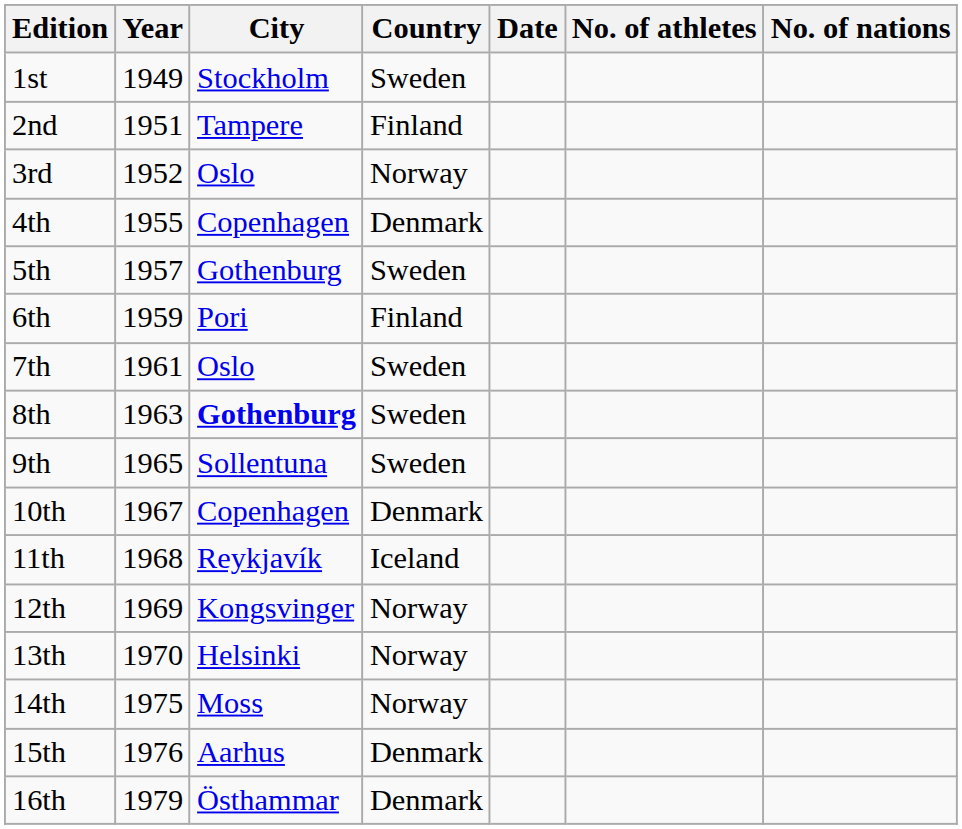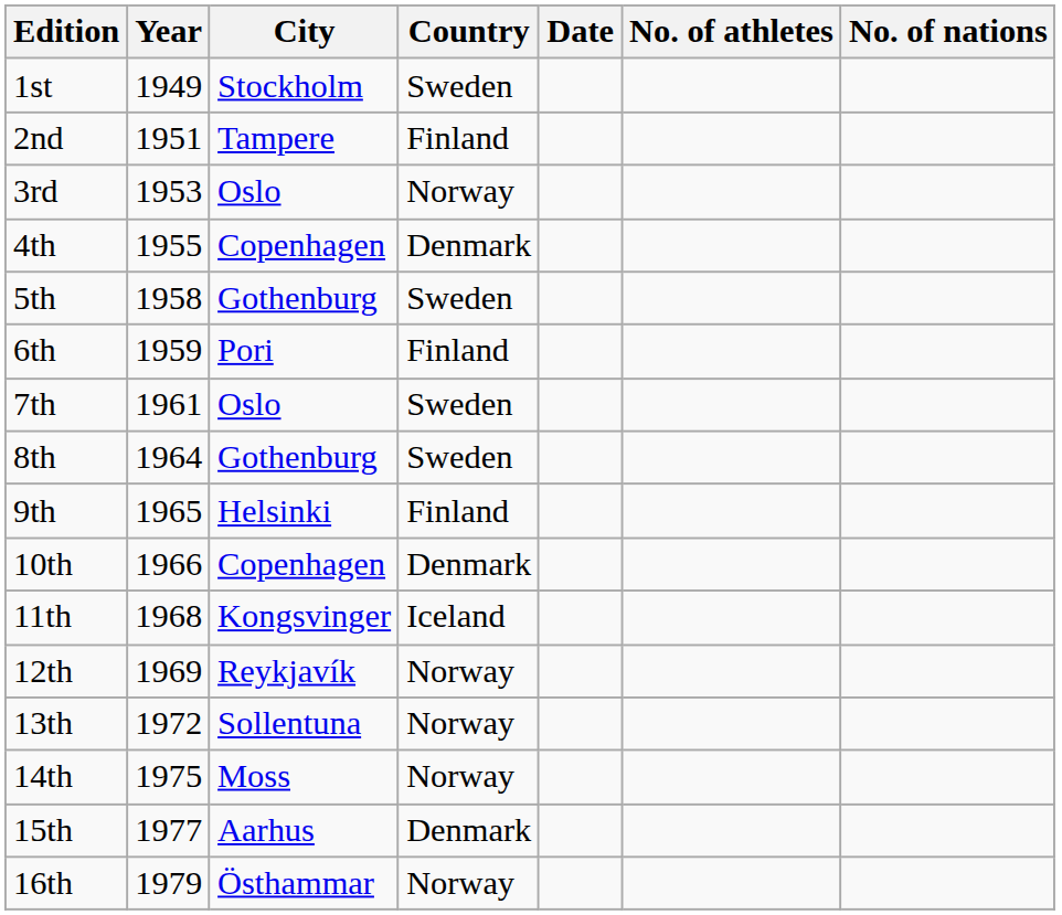3rd | Year: 1952 -> 1953
5th | Year: 1957 -> 1958
8th | Year: 1963 -> 1964
8th | City: bold -> normal
9th | City: Sollentuna -> Helsinki
9th | Country: Sweden -> Finland
10th | Year: 1967 -> 1966
11th | City: Reykjavík -> Kongsvinger
12th | City: Kongsvinger -> Reykjavík
13th | Year: 1970 -> 1972
13th | City: Helsinki -> Sollentuna
15th | Year: 1976 -> 1977
16th | Country: Denmark -> Norway
